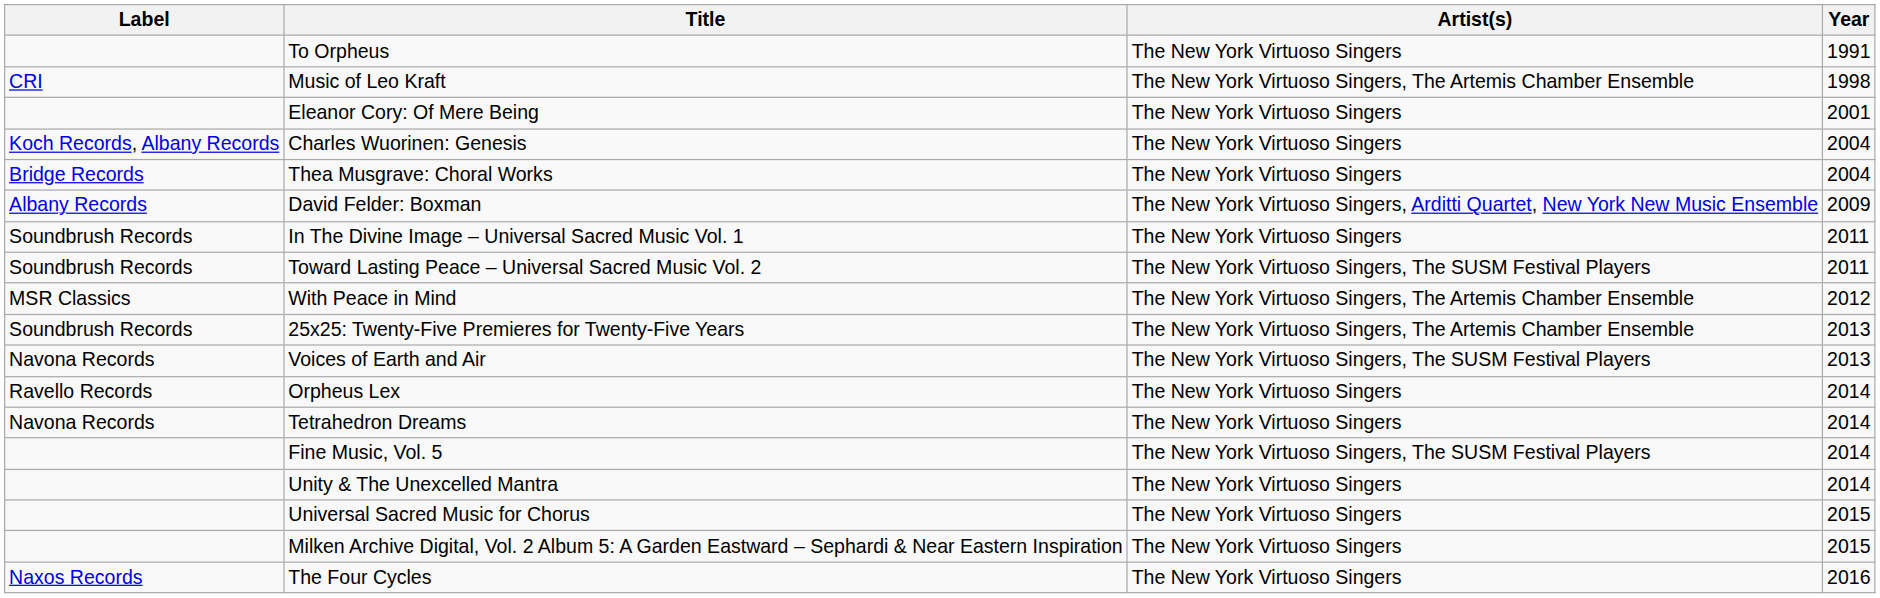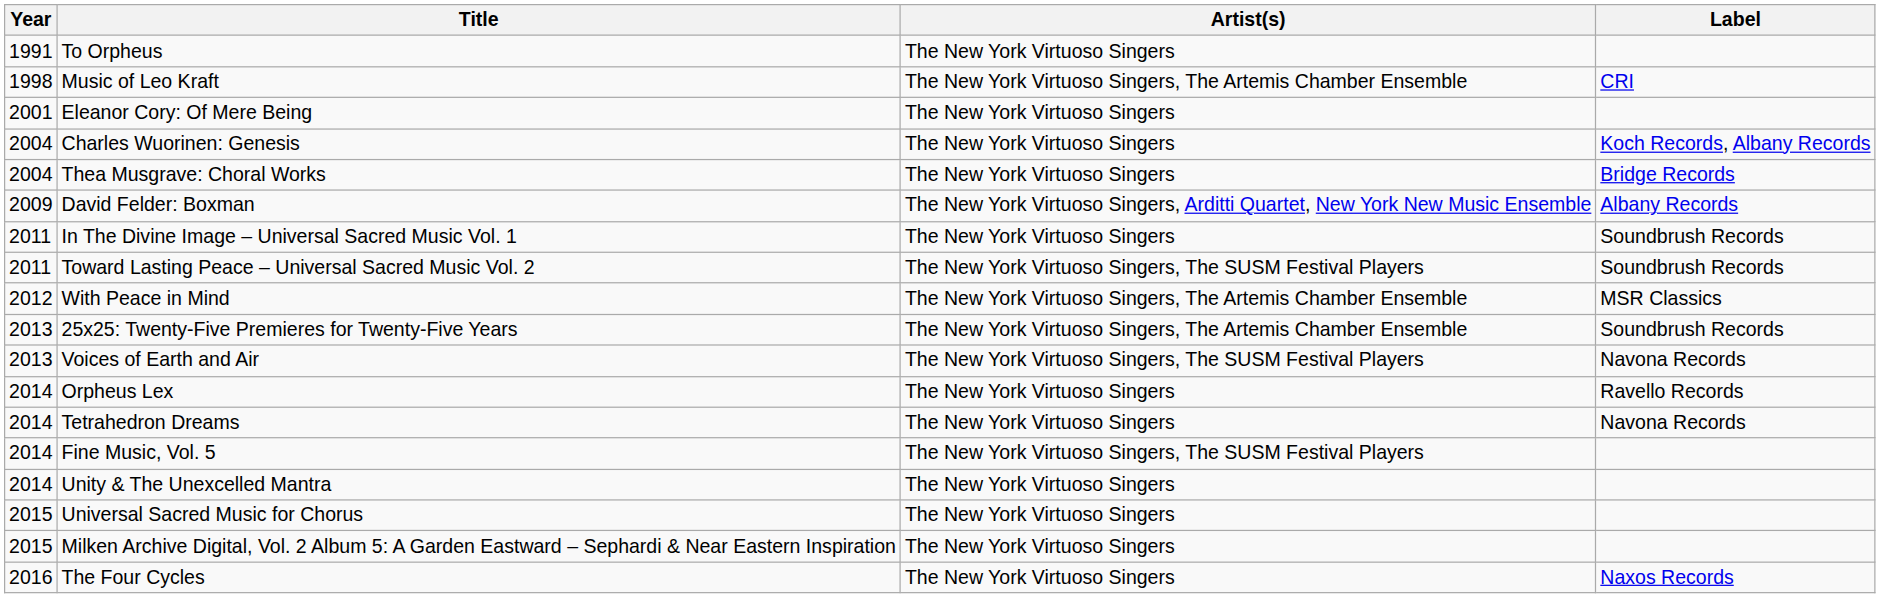columns swapped: Year <-> Label
